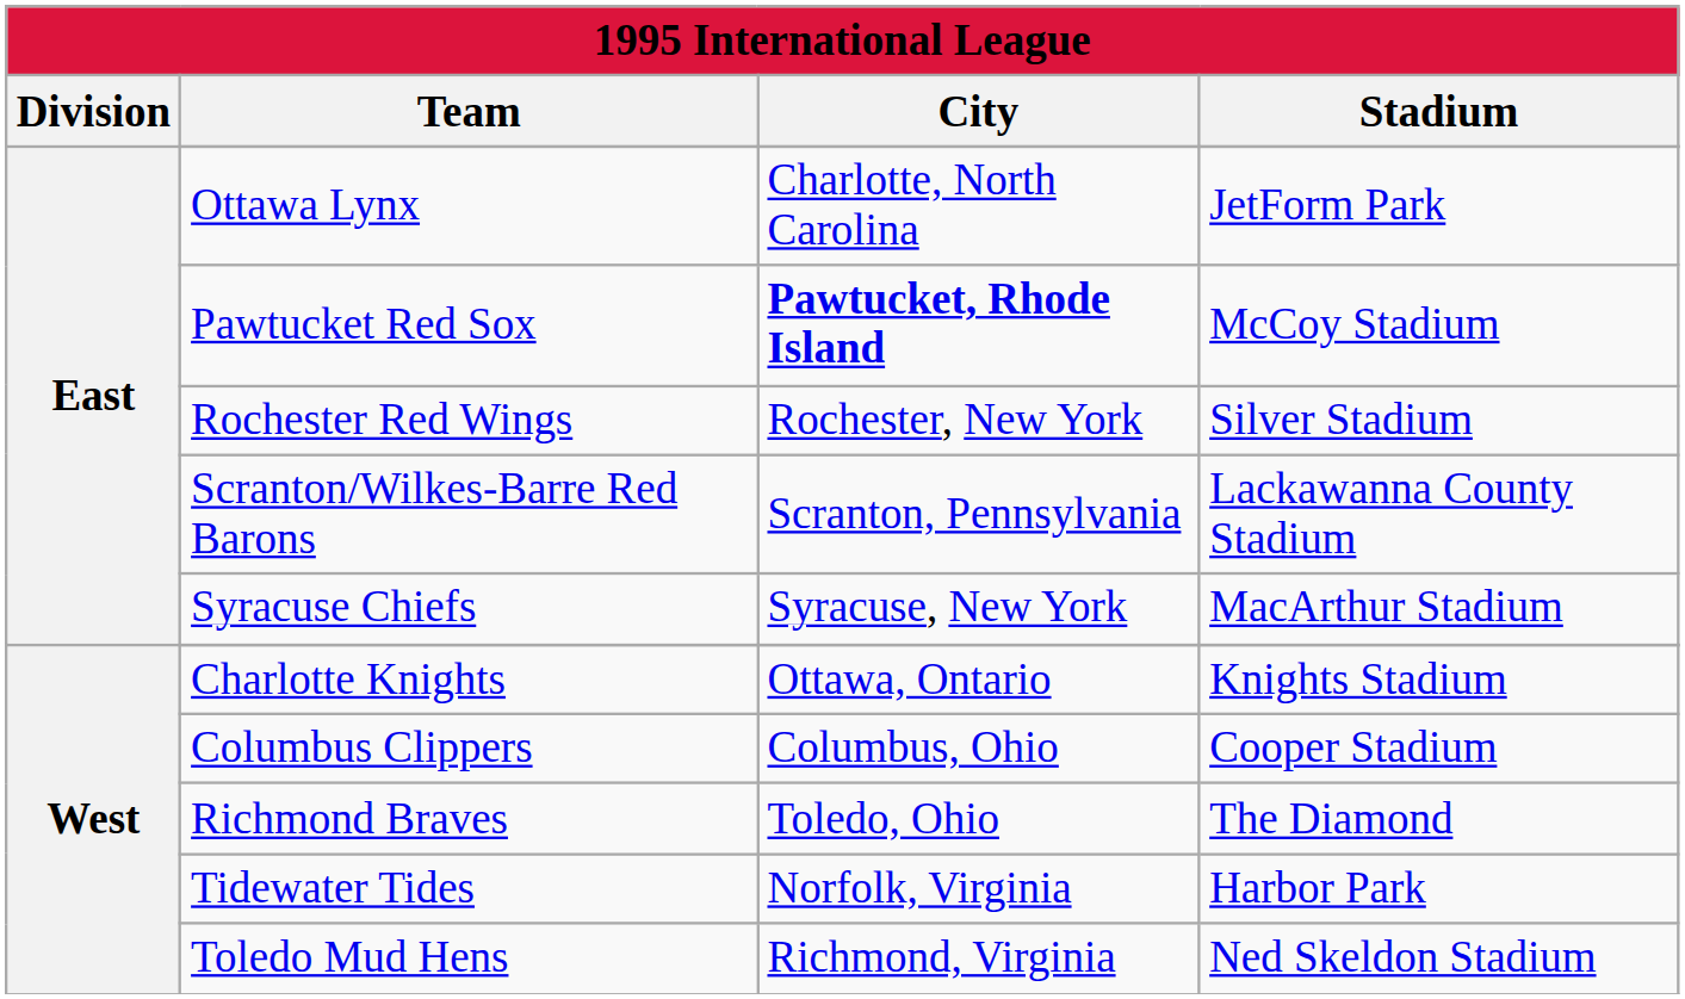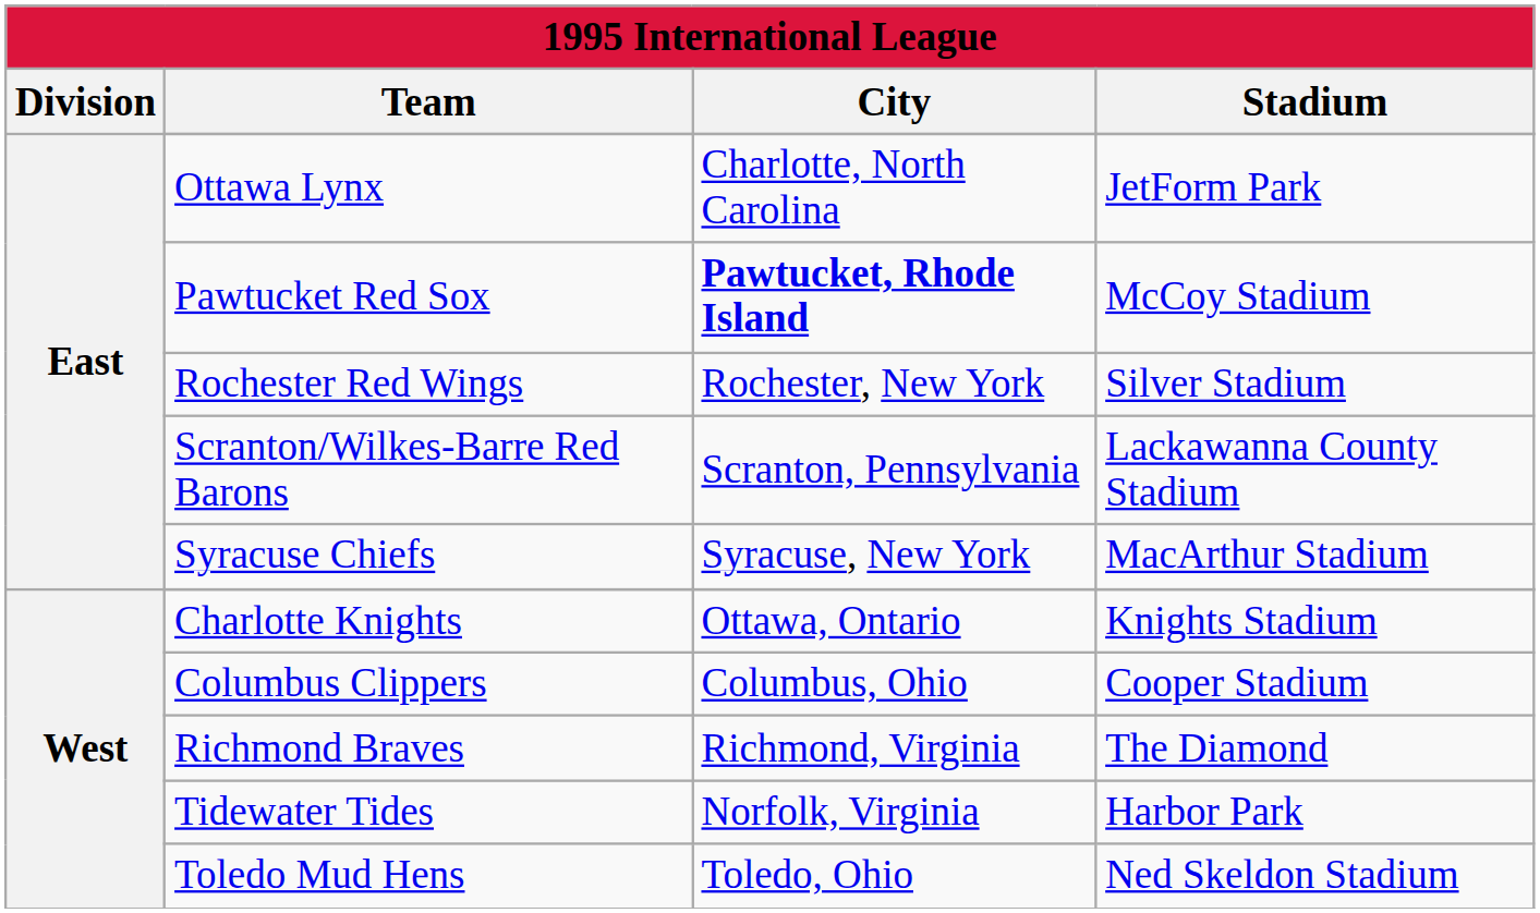Richmond Braves | City: Toledo, Ohio -> Richmond, Virginia
Toledo Mud Hens | City: Richmond, Virginia -> Toledo, Ohio
